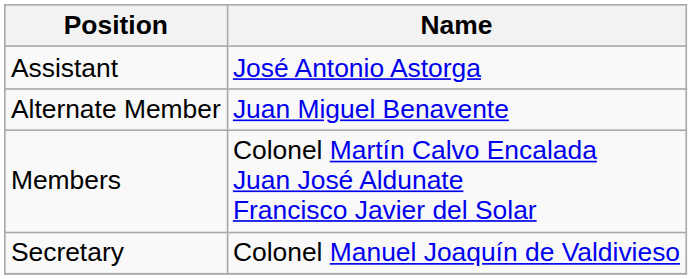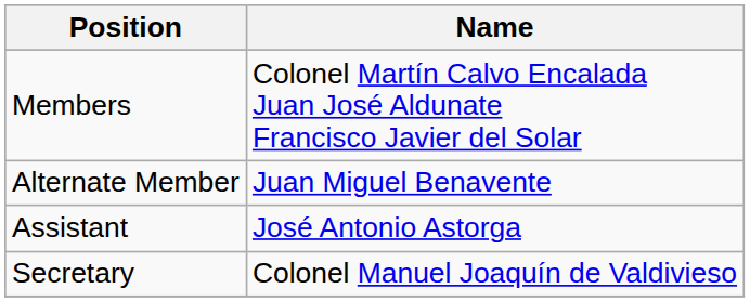rows swapped: Members <-> Assistant
